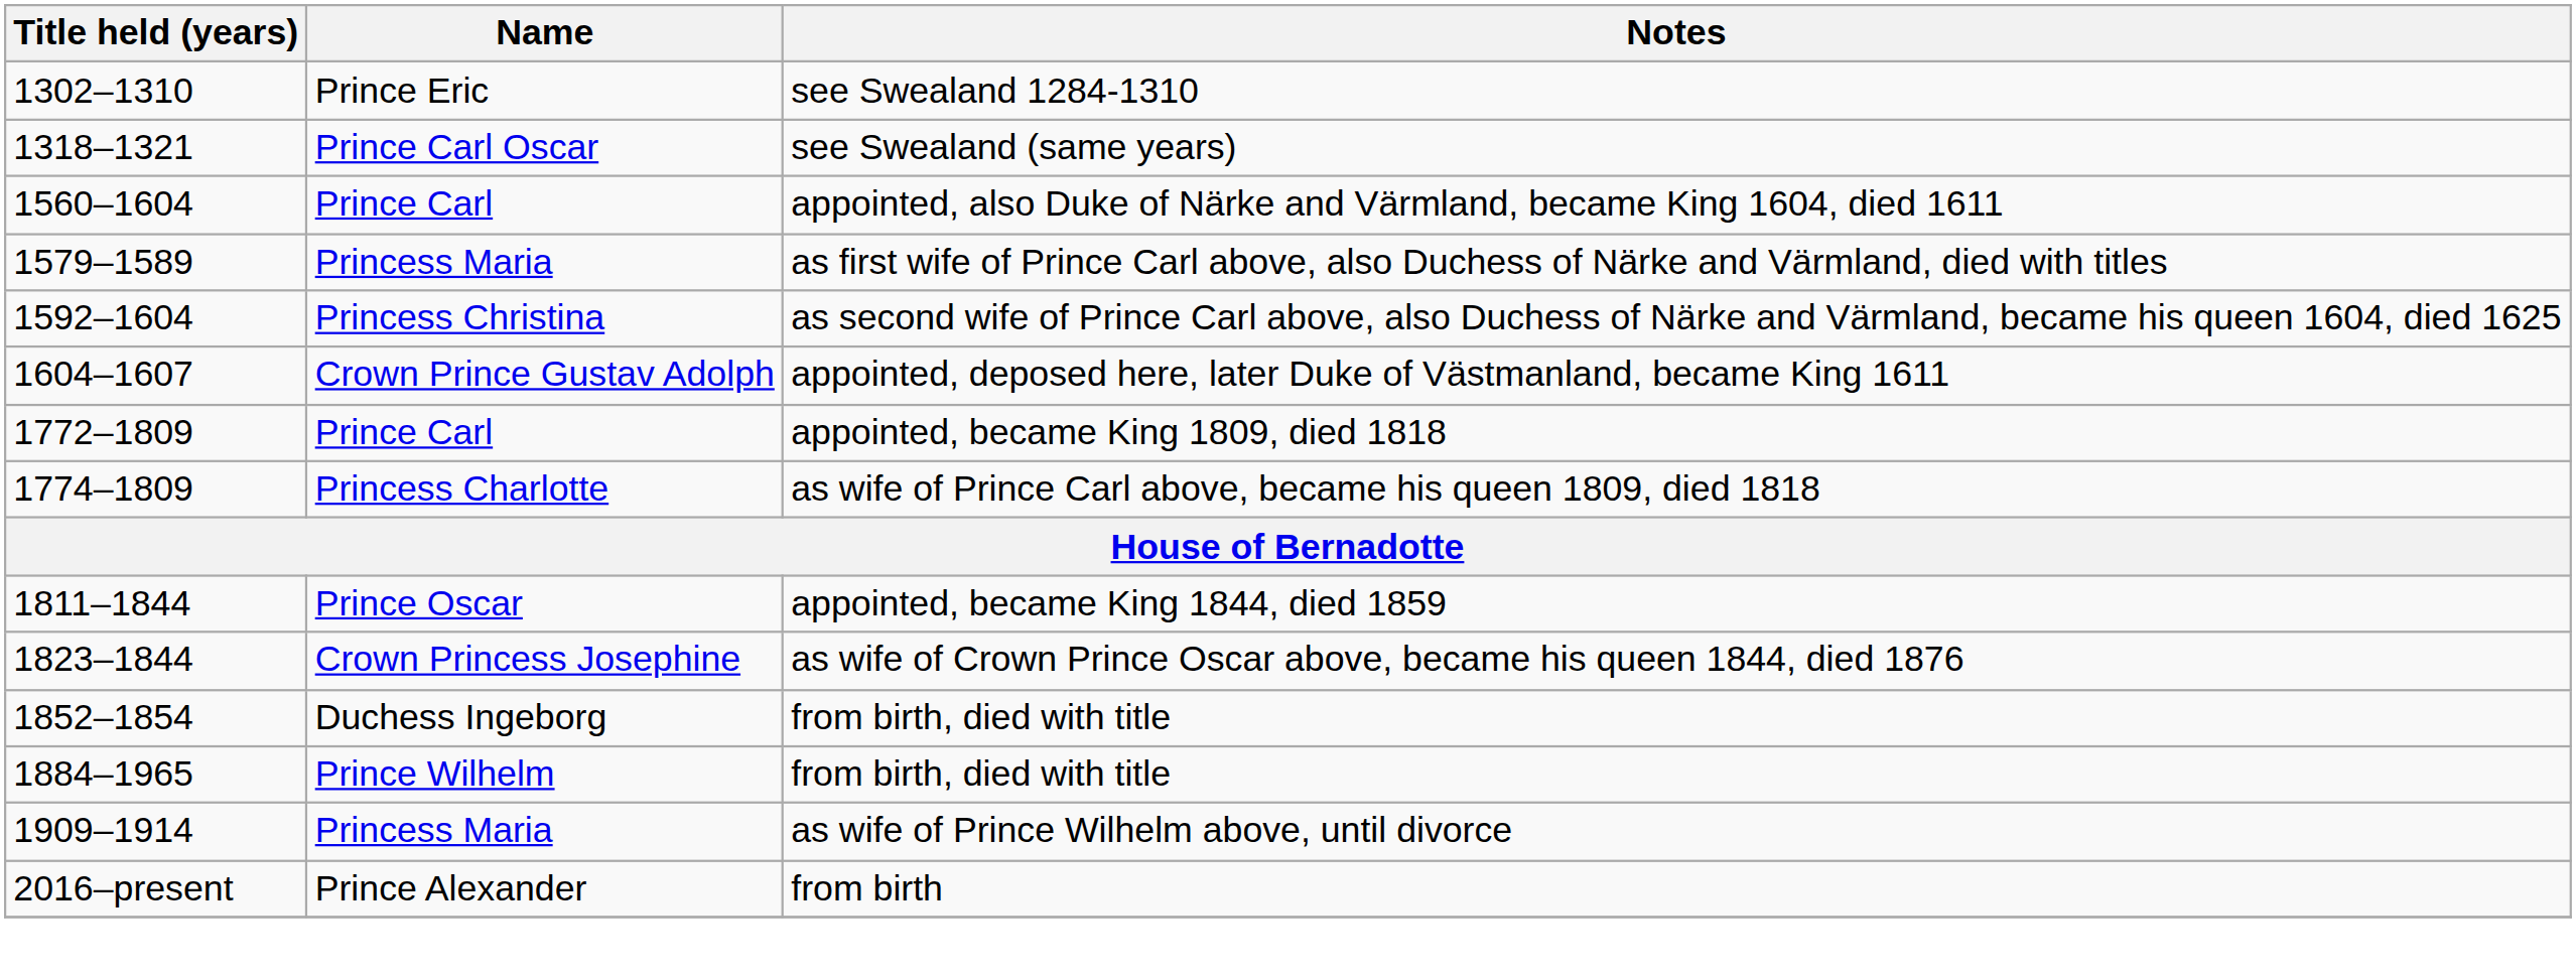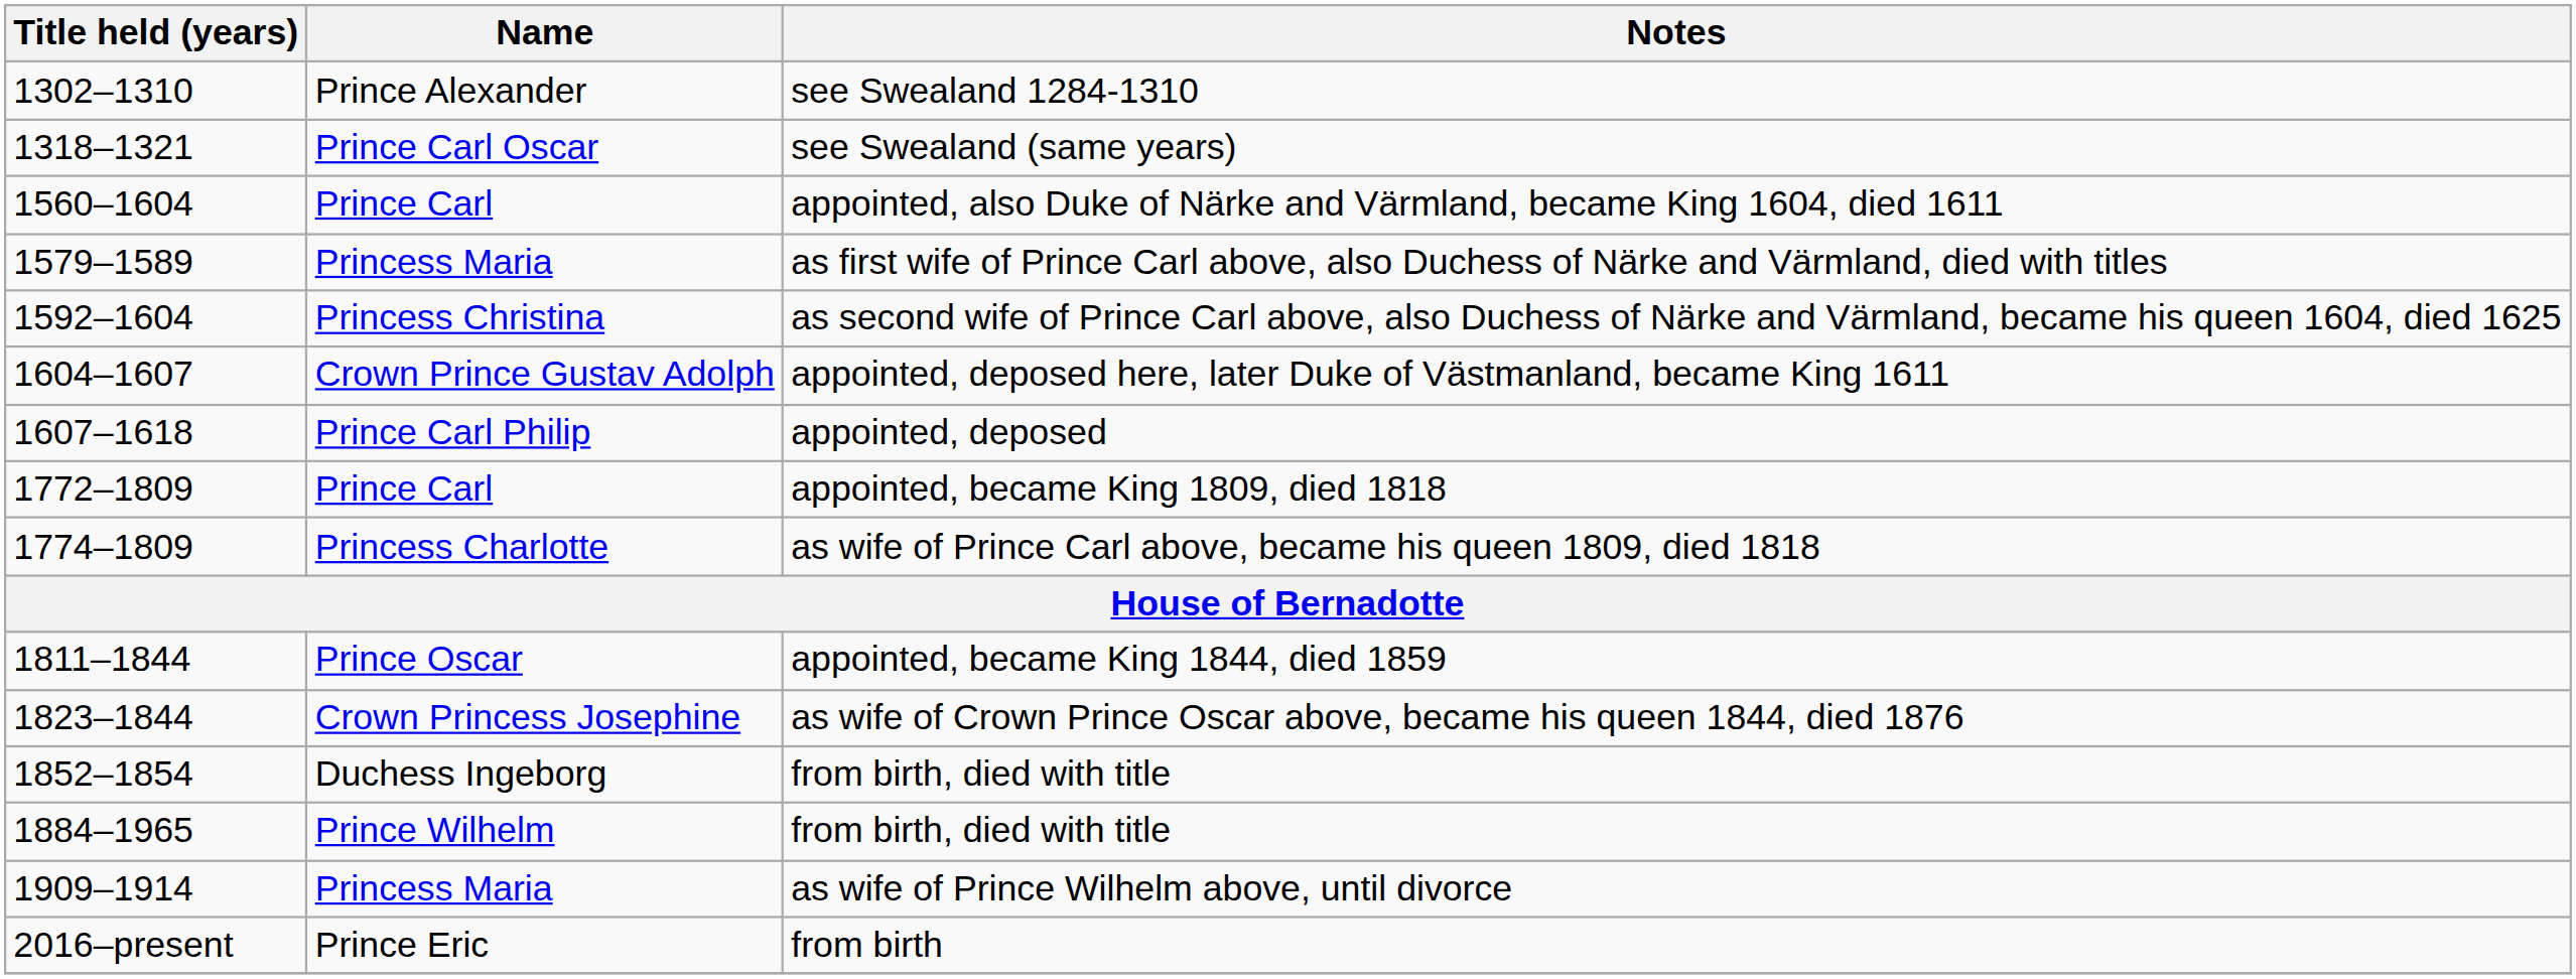see Swealand 1284-1310 | Name: Prince Eric -> Prince Alexander
+ row: 1607–1618 | Prince Carl Philip | appointed, deposed
from birth | Name: Prince Alexander -> Prince Eric
